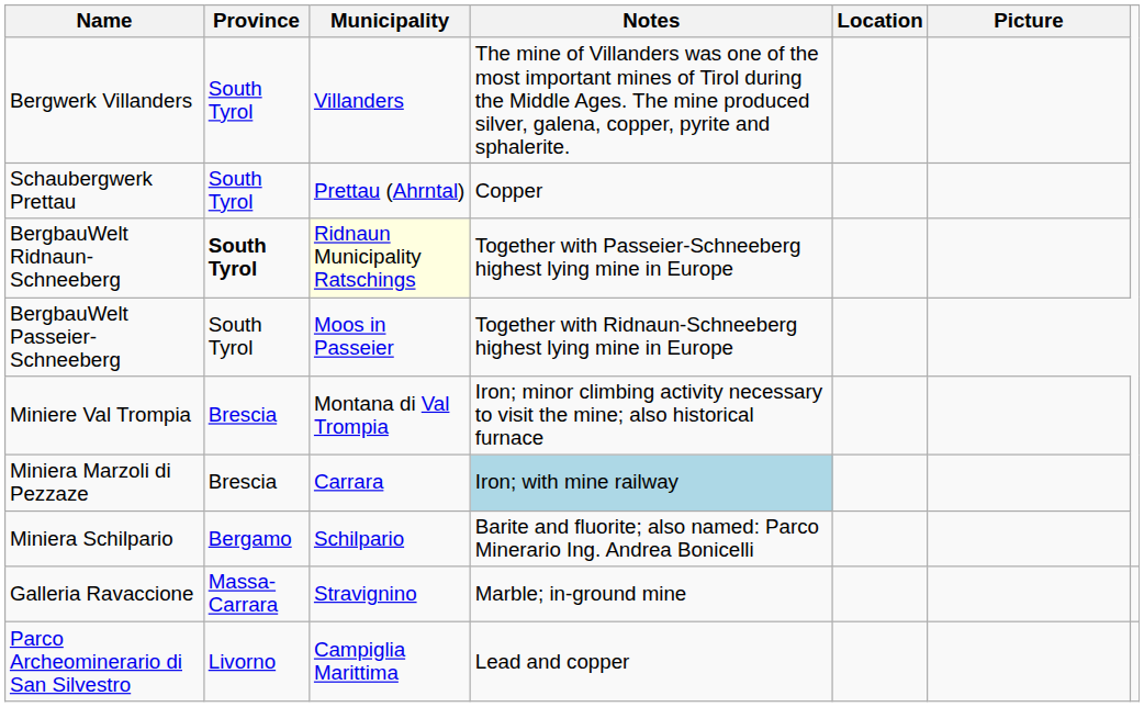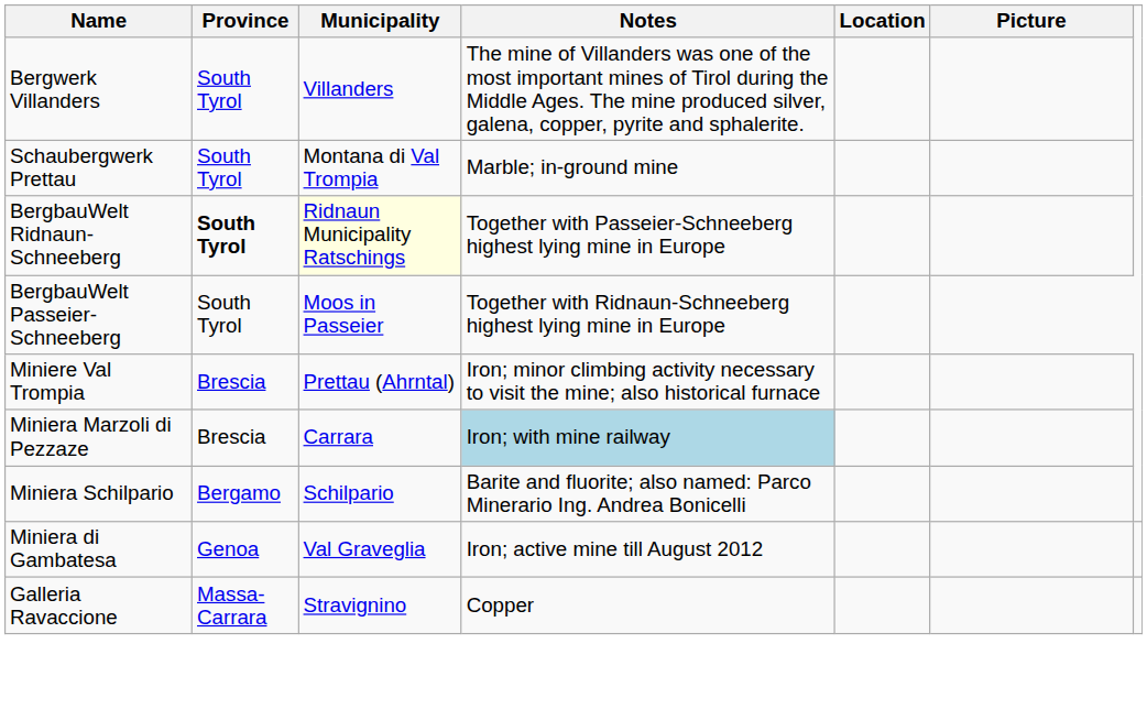Schaubergwerk Prettau | Municipality: Prettau (Ahrntal) -> Montana di Val Trompia
Schaubergwerk Prettau | Notes: Copper -> Marble; in-ground mine
Miniere Val Trompia | Municipality: Montana di Val Trompia -> Prettau (Ahrntal)
+ row: Miniera di Gambatesa | Genoa | Val Graveglia | Iron; active mine till August 2012
Galleria Ravaccione | Notes: Marble; in-ground mine -> Copper
- row: Parco Archeominerario di San Silvestro | Livorno | Campiglia Marittima | Lead and copper
